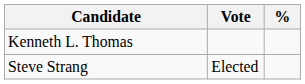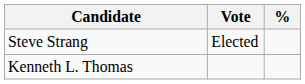rows swapped: Steve Strang <-> Kenneth L. Thomas
